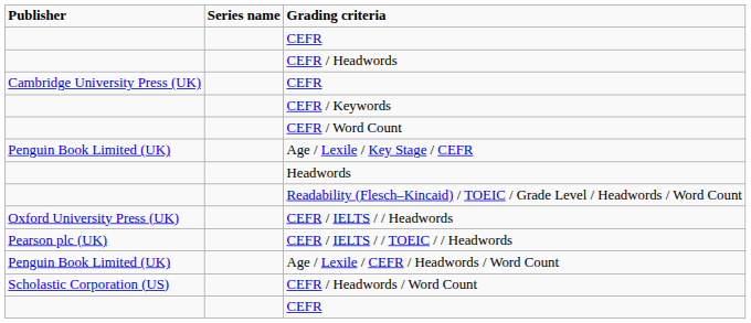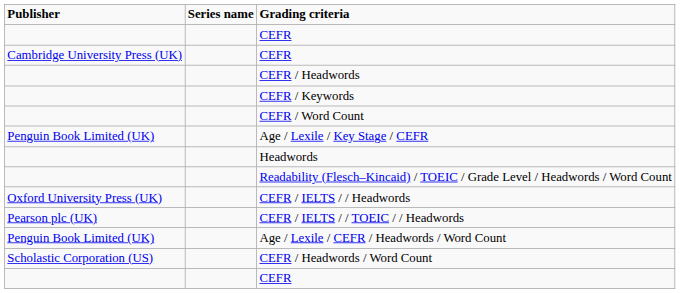rows swapped: Cambridge University Press (UK) / CEFR <-> CEFR / Headwords
